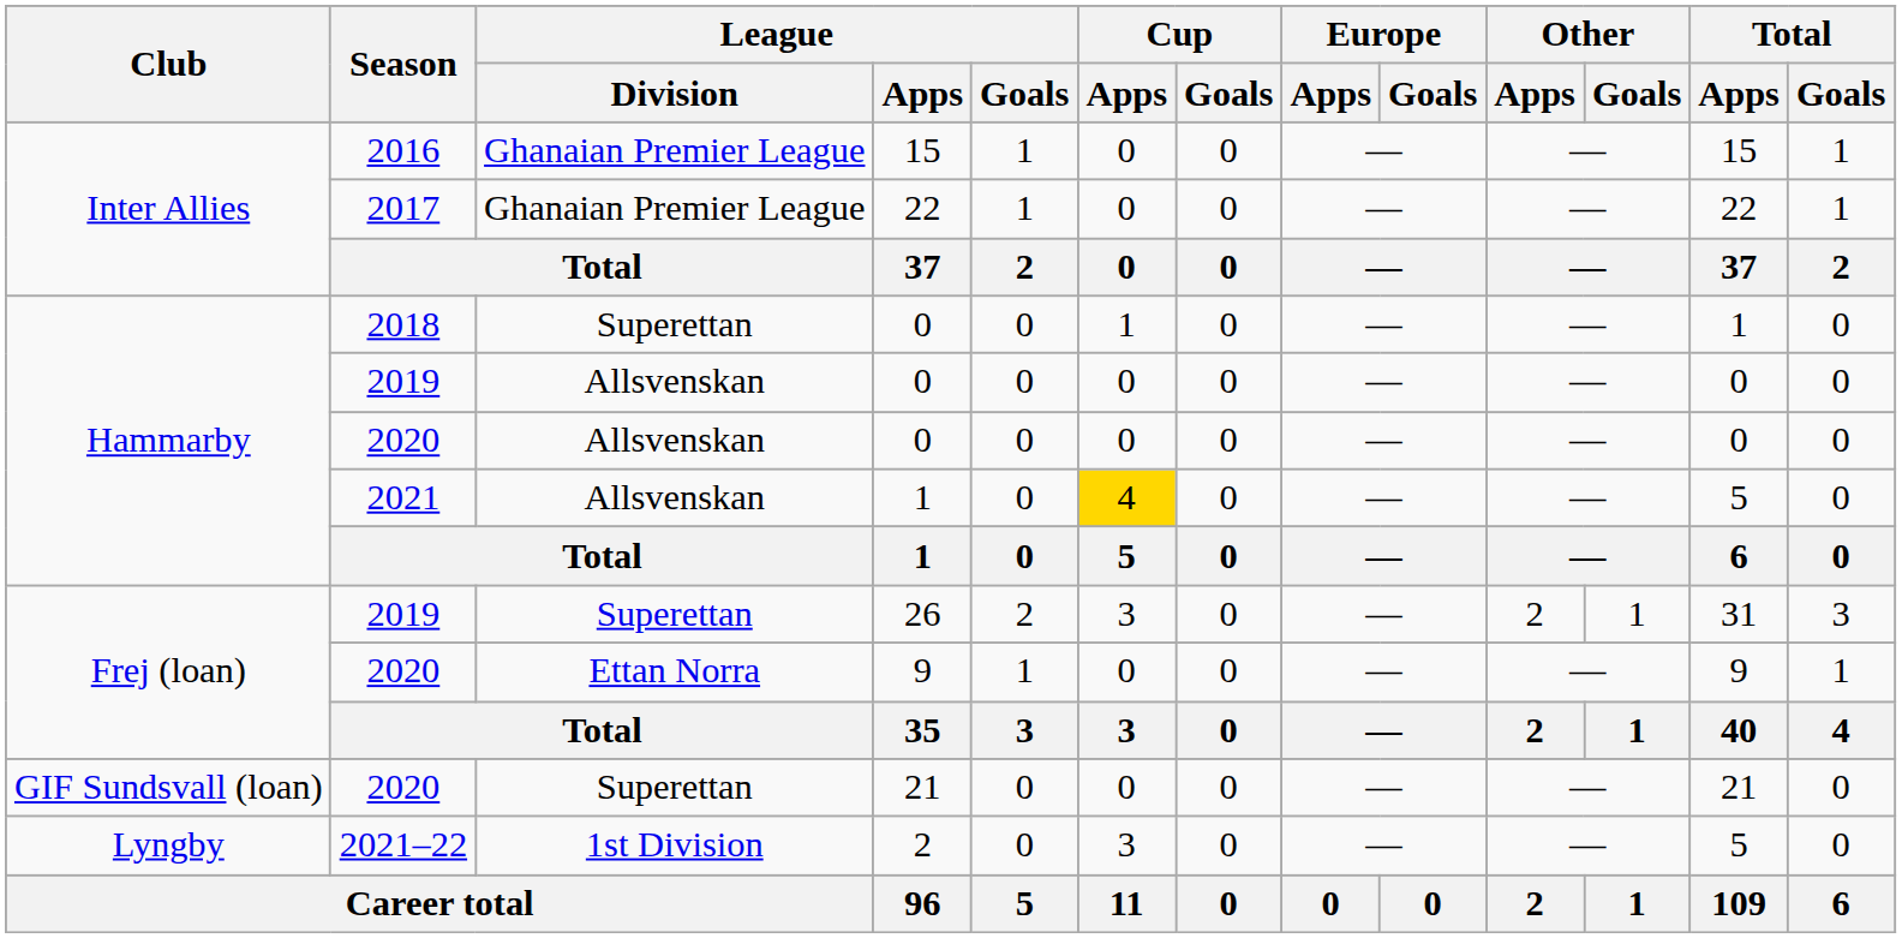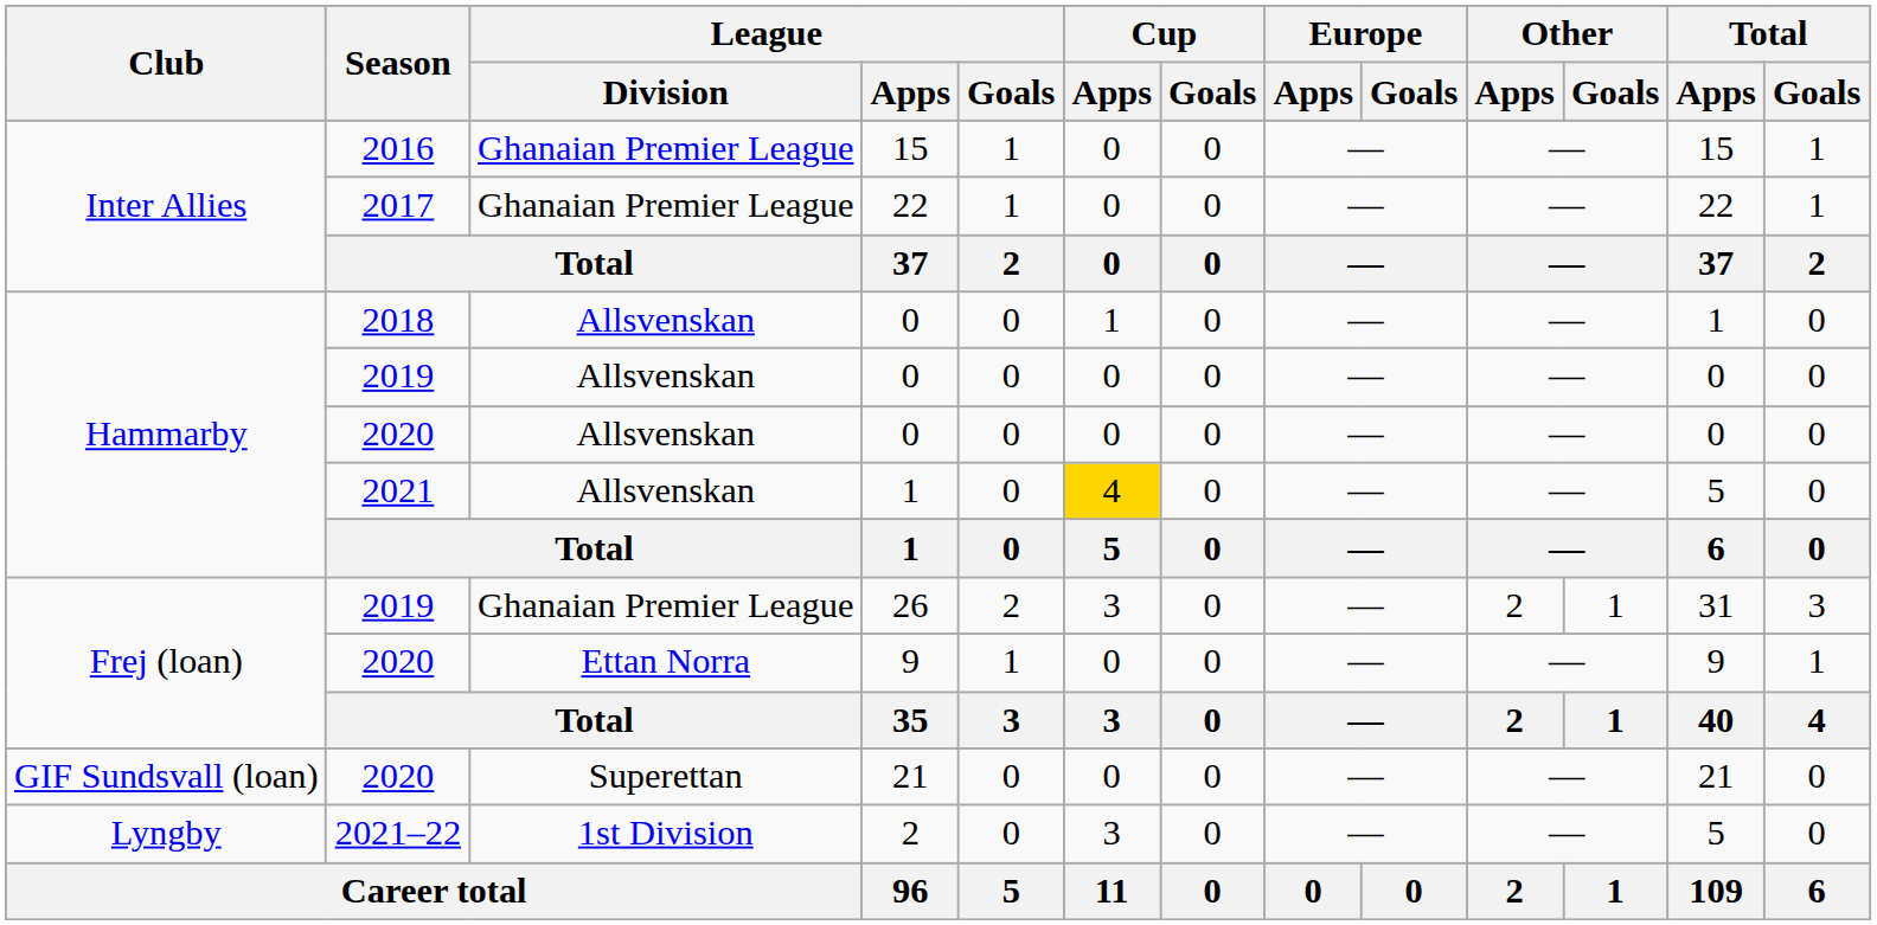2018 / 0 | League / Division: Superettan -> Allsvenskan
26 | League / Division: Superettan -> Ghanaian Premier League
